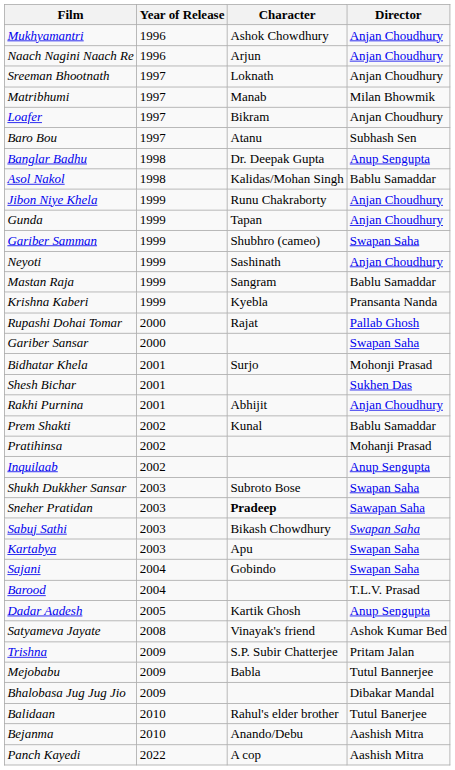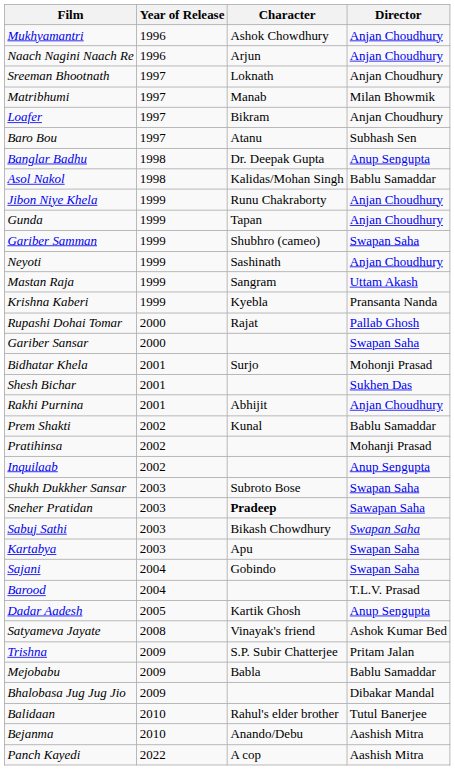Mastan Raja | Director: Bablu Samaddar -> Uttam Akash
Mejobabu | Director: Tutul Bannerjee -> Bablu Samaddar
